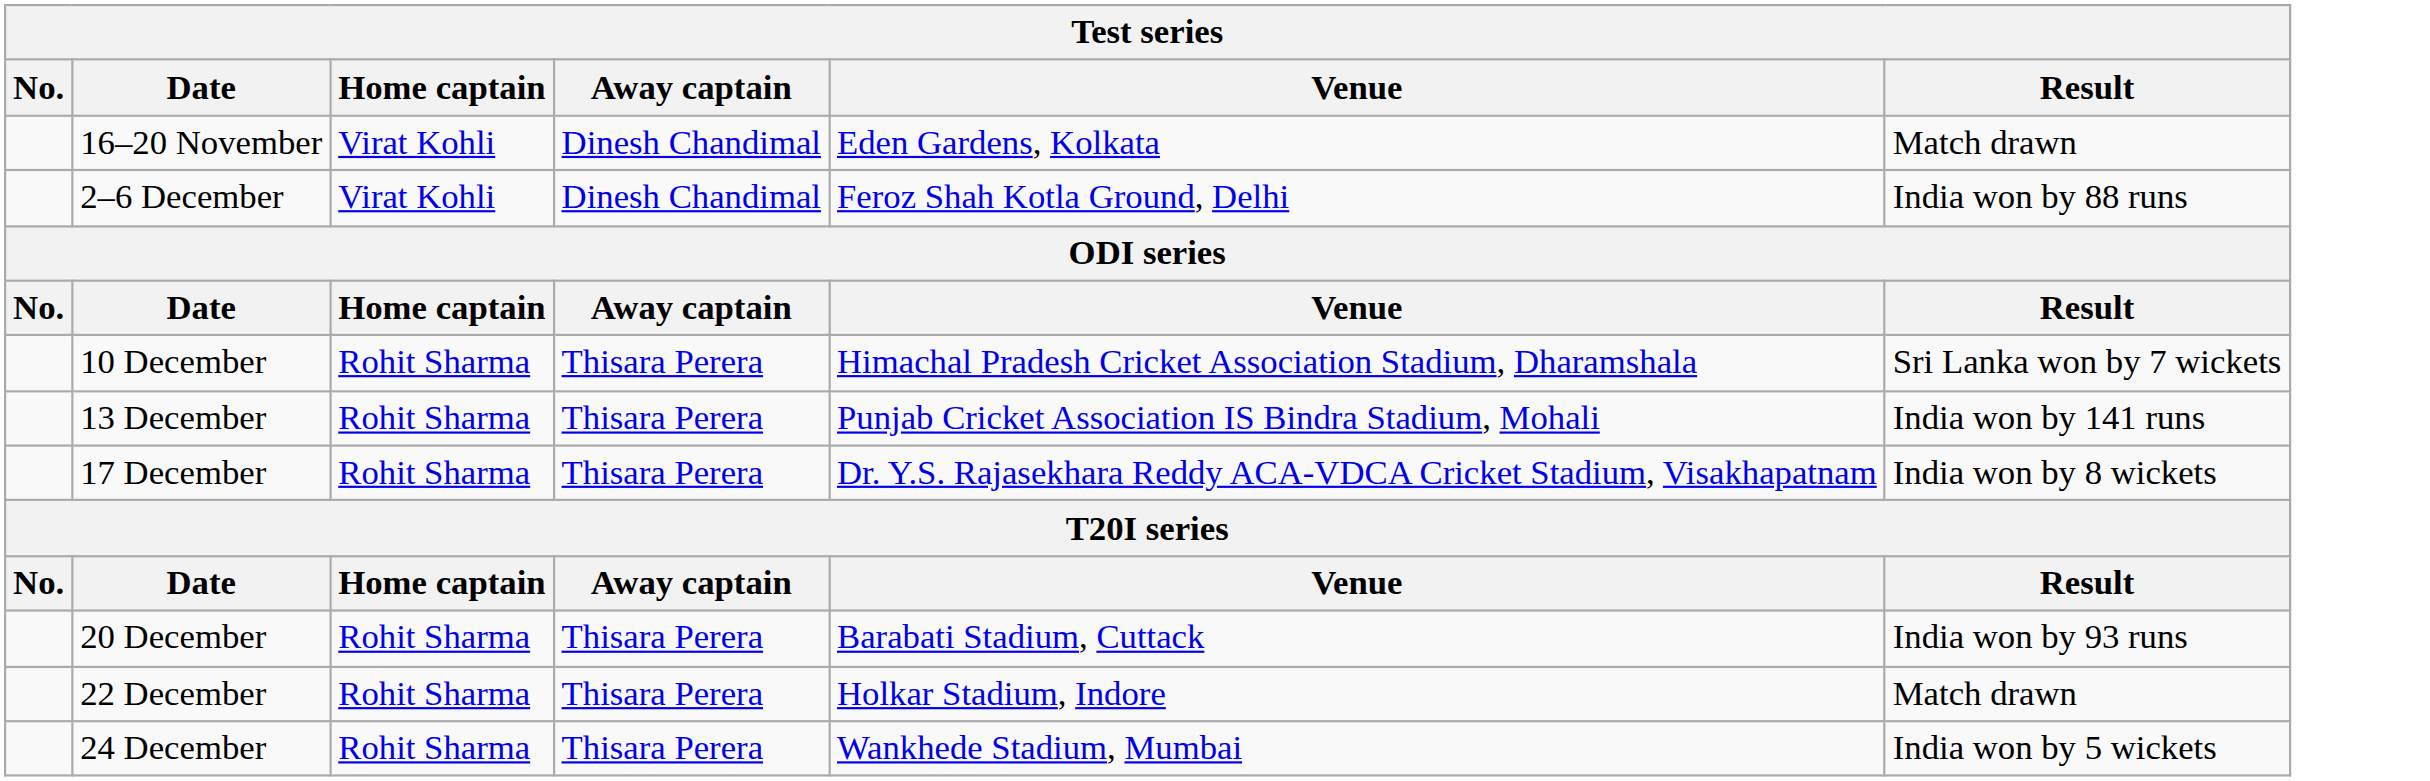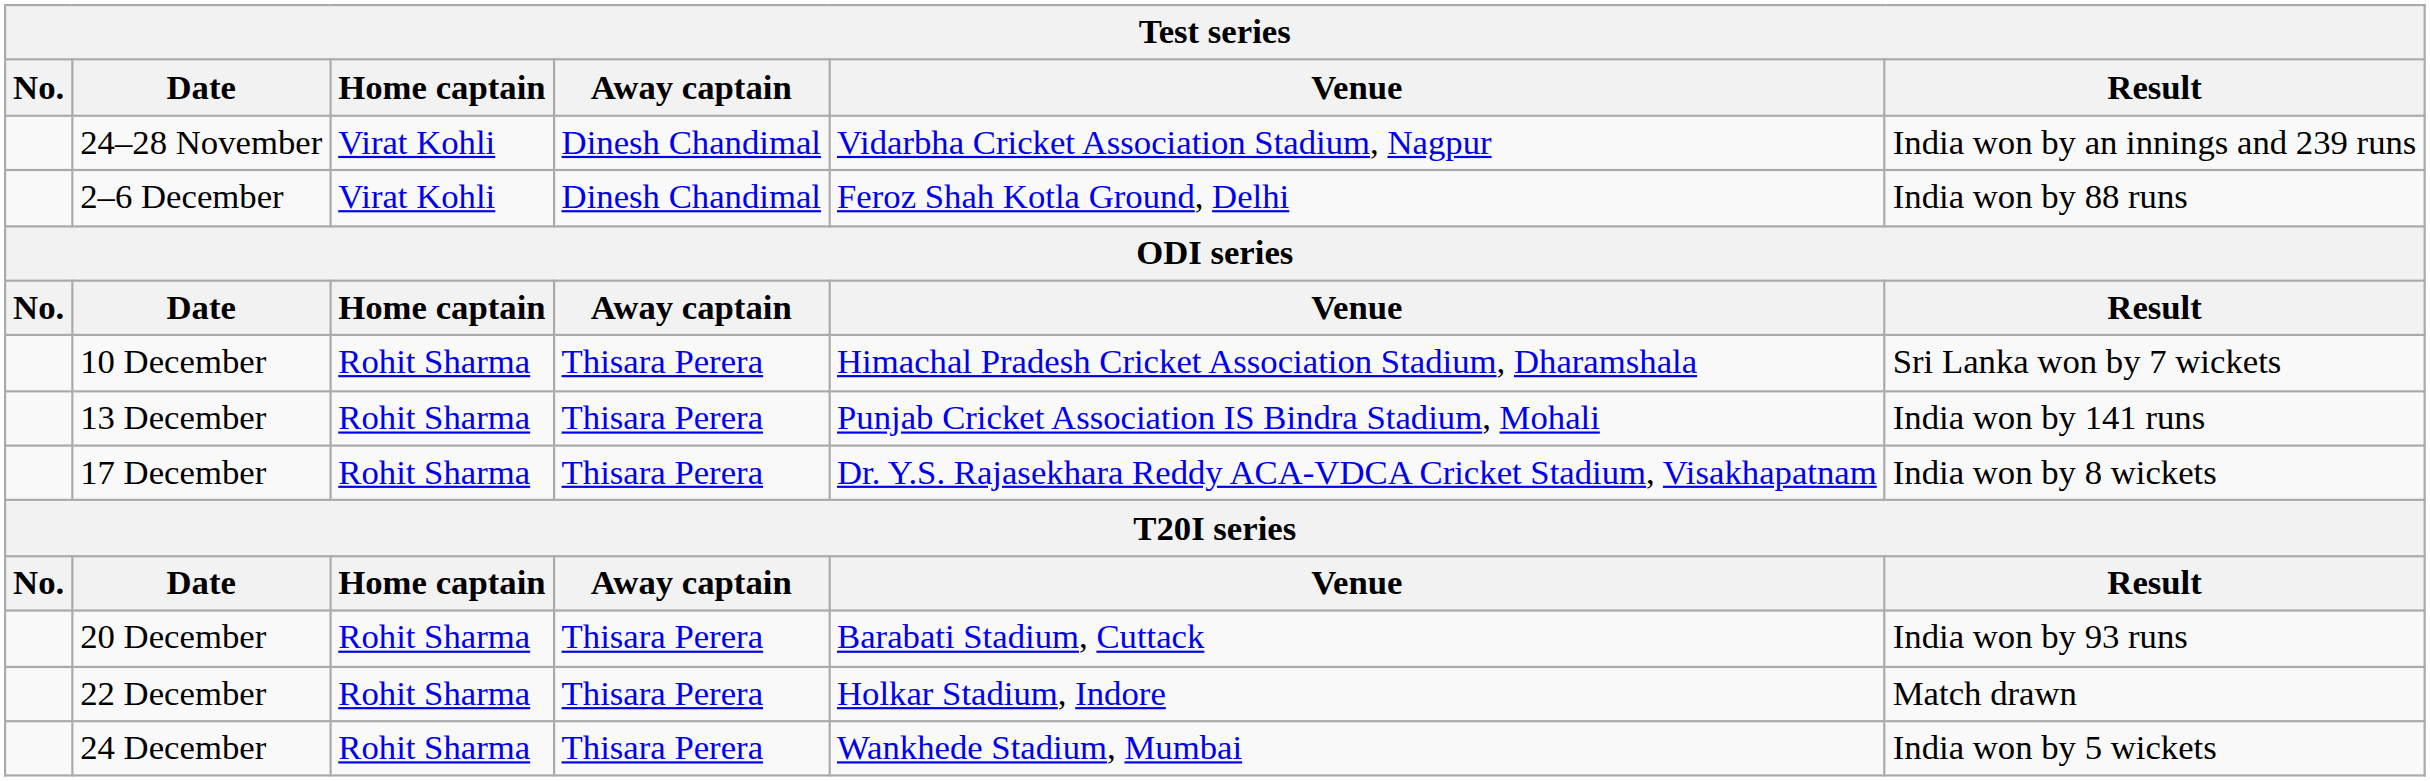- row: 16–20 November | Virat Kohli | Dinesh Chandimal | Eden Gardens, Kolkata | Match drawn
+ row: 24–28 November | Virat Kohli | Dinesh Chandimal | Vidarbha Cricket Association Stadium, Nagpur | India won by an innings and 239 runs
